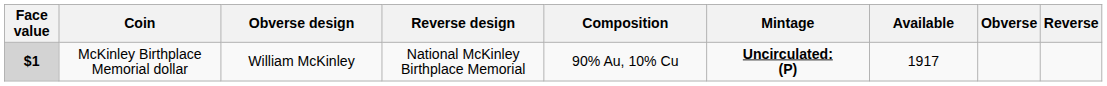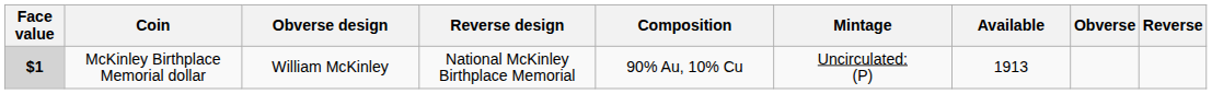McKinley Birthplace Memorial dollar | Mintage: bold -> normal
McKinley Birthplace Memorial dollar | Available: 1917 -> 1913
